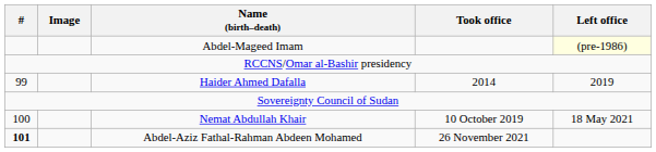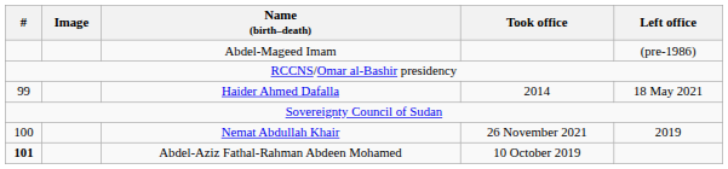Abdel-Mageed Imam | Left office: lightyellow background -> no background
Haider Ahmed Dafalla | Left office: 2019 -> 18 May 2021
Nemat Abdullah Khair | Took office: 10 October 2019 -> 26 November 2021
Nemat Abdullah Khair | Left office: 18 May 2021 -> 2019
Abdel-Aziz Fathal-Rahman Abdeen Mohamed | Took office: 26 November 2021 -> 10 October 2019
